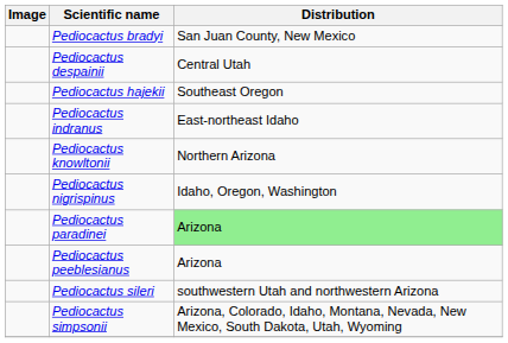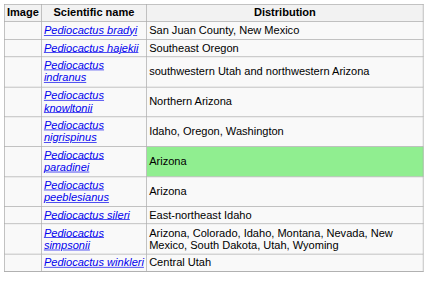- row: Pediocactus despainii | Central Utah
Pediocactus indranus | Distribution: East-northeast Idaho -> southwestern Utah and northwestern Arizona
Pediocactus sileri | Distribution: southwestern Utah and northwestern Arizona -> East-northeast Idaho
+ row: Pediocactus winkleri | Central Utah
